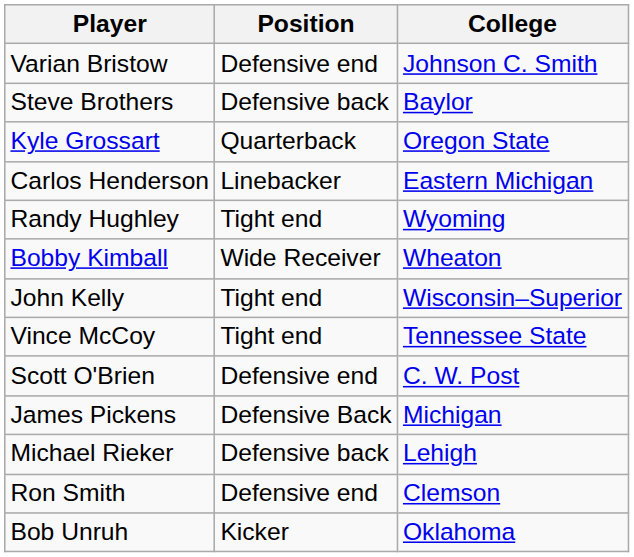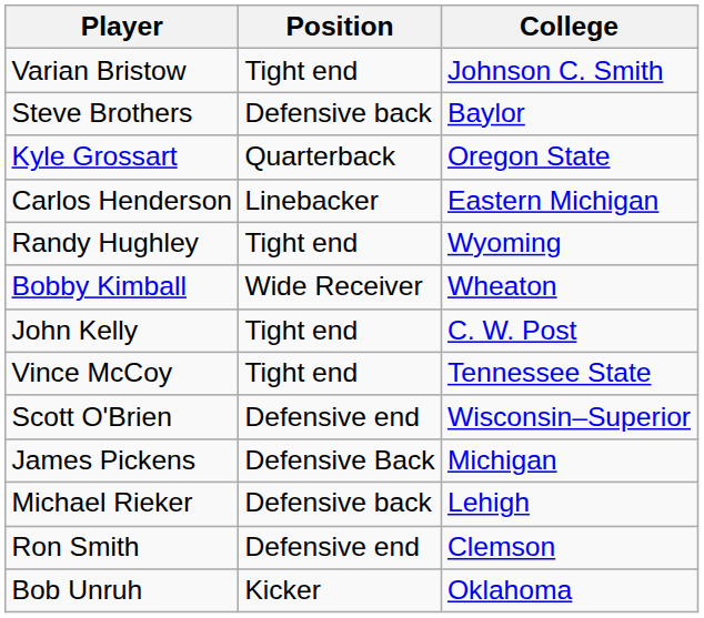Varian Bristow | Position: Defensive end -> Tight end
John Kelly | College: Wisconsin–Superior -> C. W. Post
Scott O'Brien | College: C. W. Post -> Wisconsin–Superior
